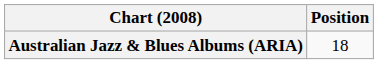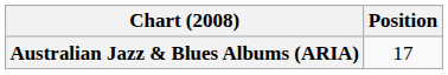Australian Jazz & Blues Albums (ARIA) | Position: 18 -> 17
